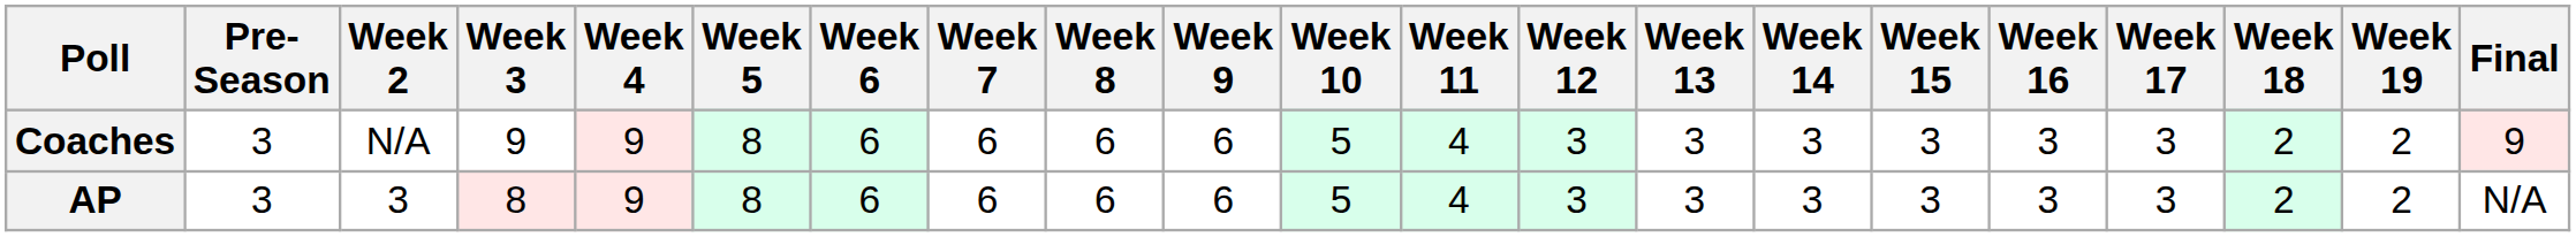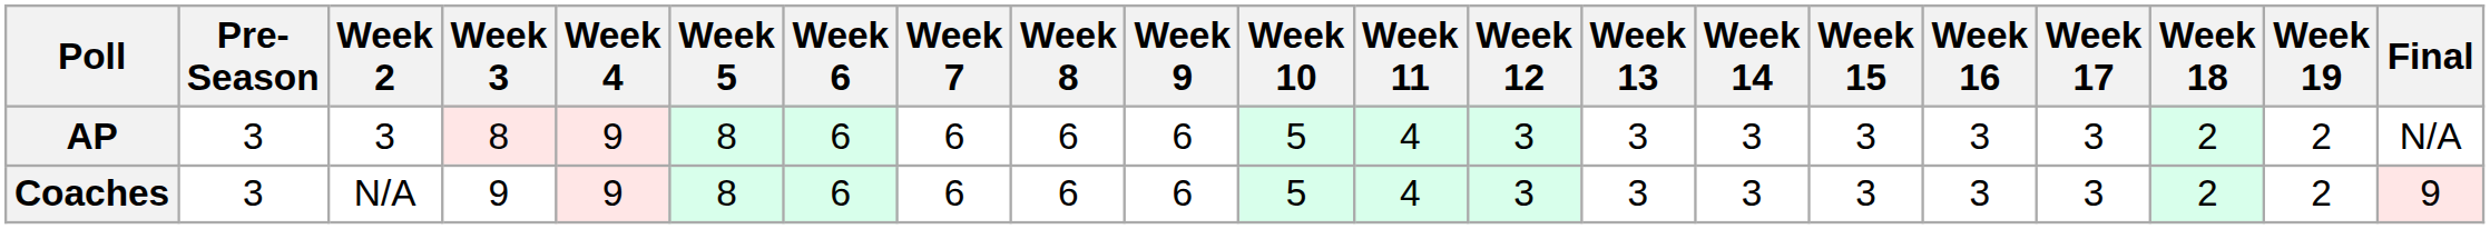rows swapped: AP <-> Coaches
